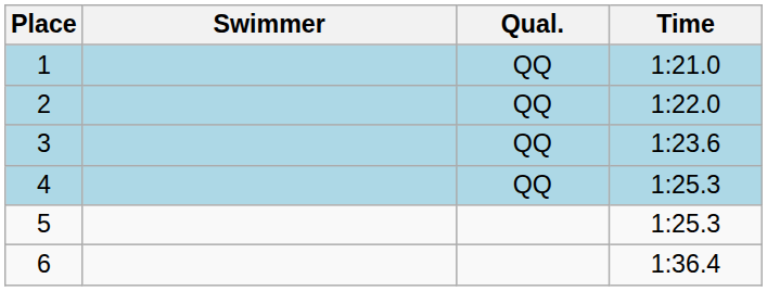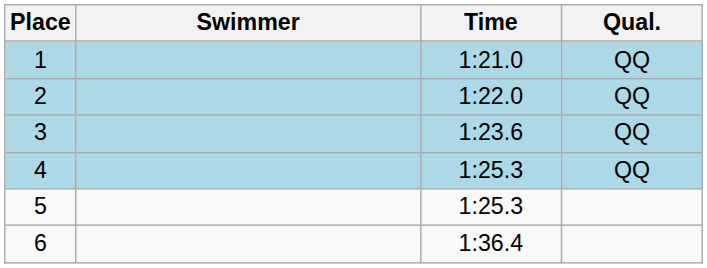columns swapped: Time <-> Qual.
